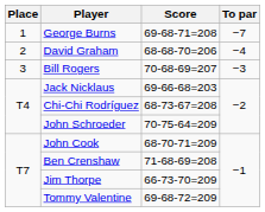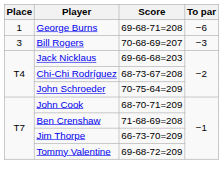George Burns | To par: −7 -> −6
- row: 2 | David Graham | 68-68-70=206 | −4
